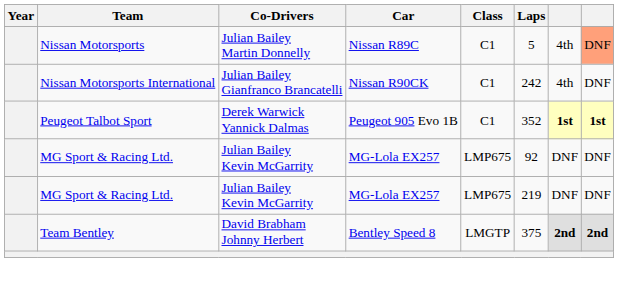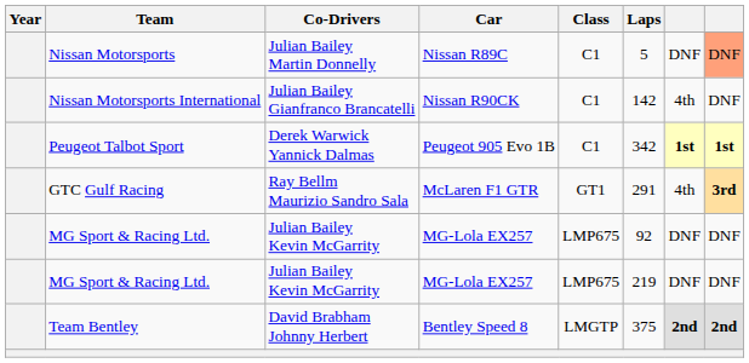Nissan Motorsports | column 7: 4th -> DNF
Nissan Motorsports International | Laps: 242 -> 142
Peugeot Talbot Sport | Laps: 352 -> 342
+ row: GTC Gulf Racing | Ray Bellm Maurizio Sandro Sala | McLaren F1 GTR | GT1 | 291 | 4th | 3rd
